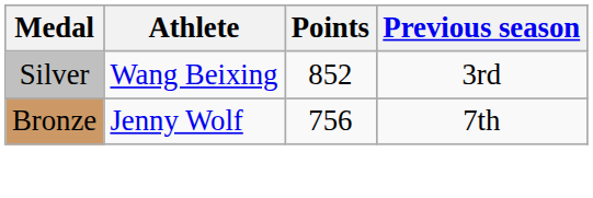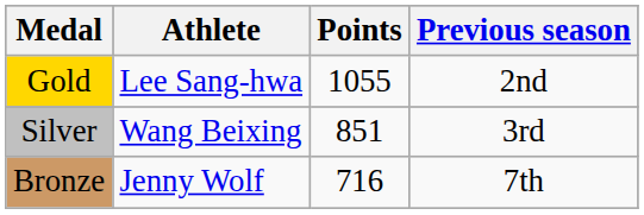+ row: Gold | Lee Sang-hwa | 1055 | 2nd
Silver | Points: 852 -> 851
Bronze | Points: 756 -> 716
